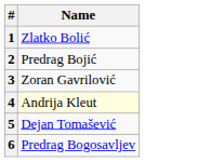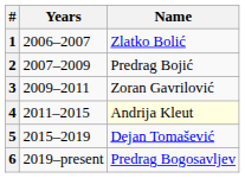+ column: Years | 2006–2007 | 2007–2009 | 2009–2011 | 2011–2015 | 2015–2019 | 2019–present
